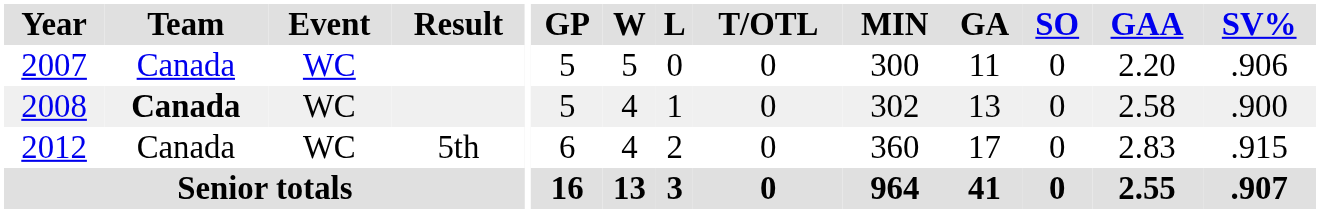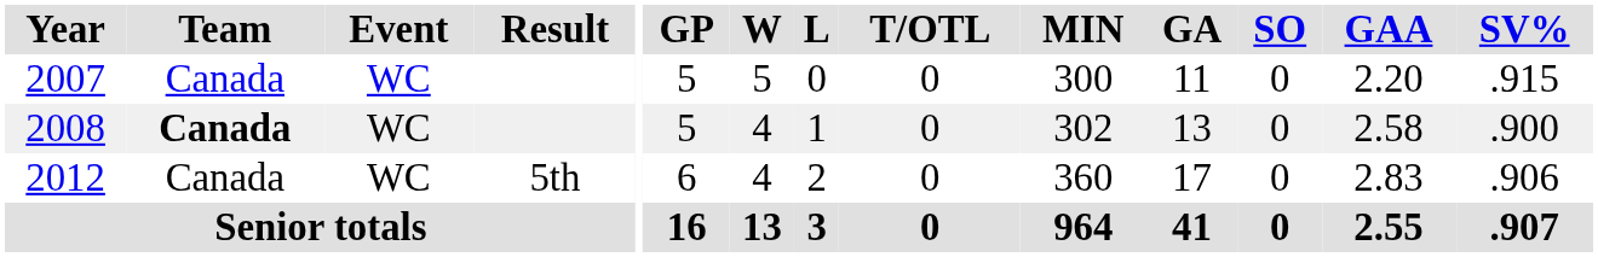2007 | SV%: .906 -> .915
2012 | SV%: .915 -> .906
